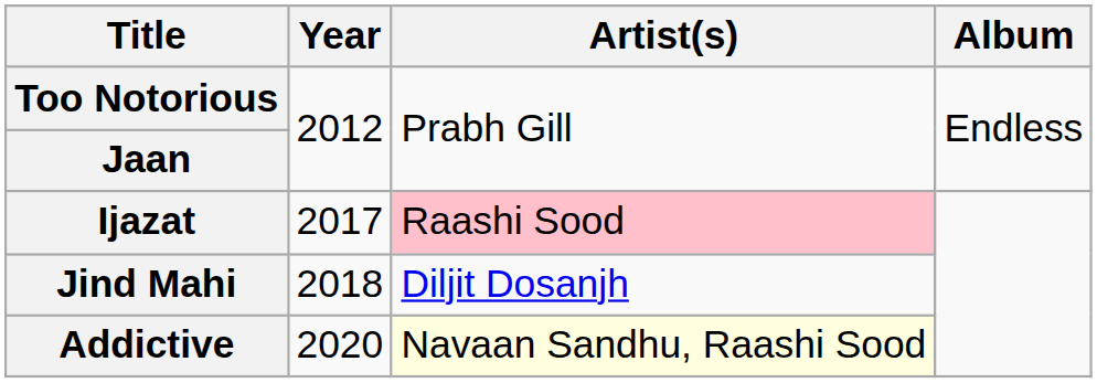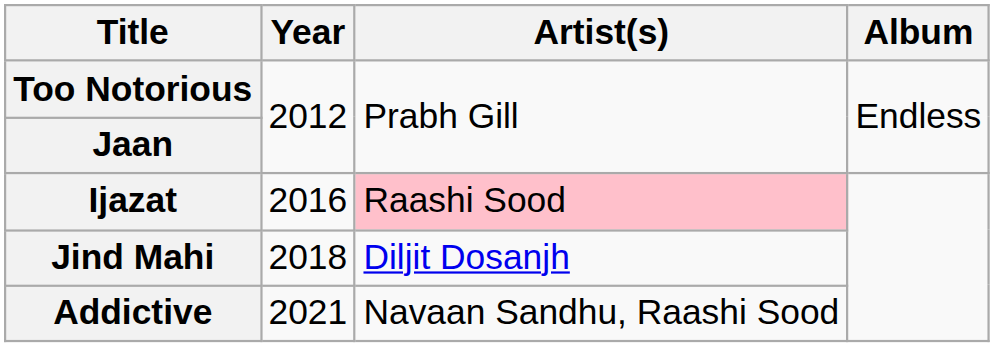Ijazat | Year: 2017 -> 2016
Addictive | Year: 2020 -> 2021
Addictive | Artist(s): lightyellow background -> no background
